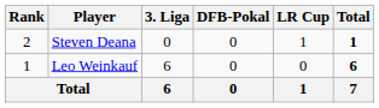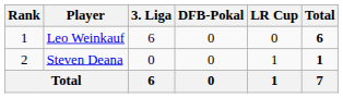rows swapped: Leo Weinkauf <-> Steven Deana
